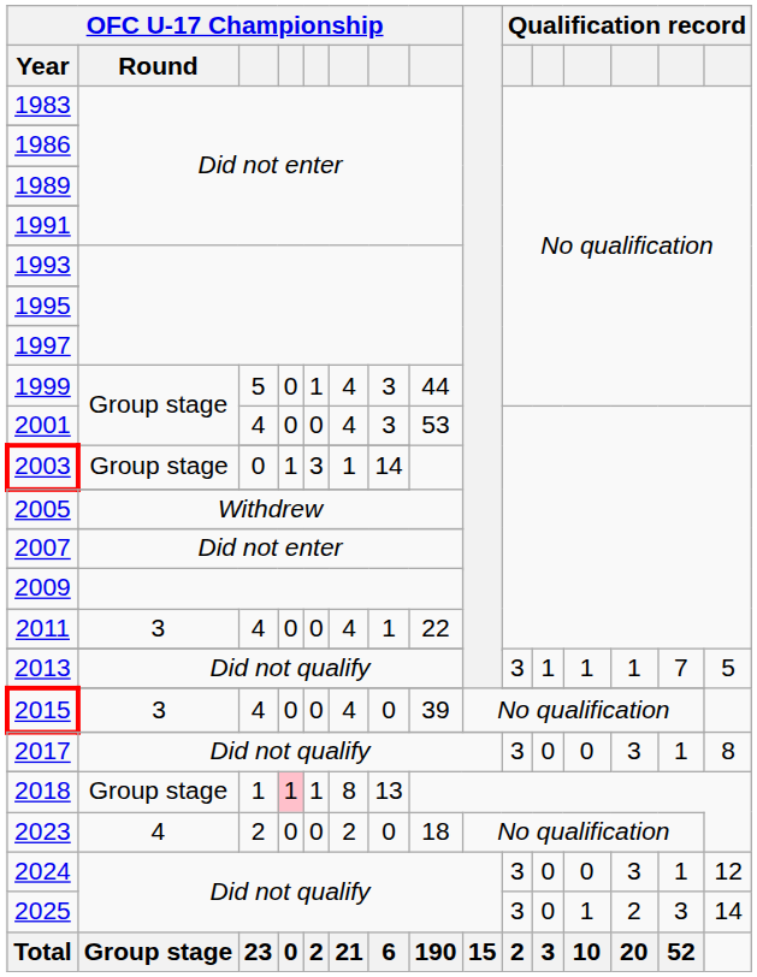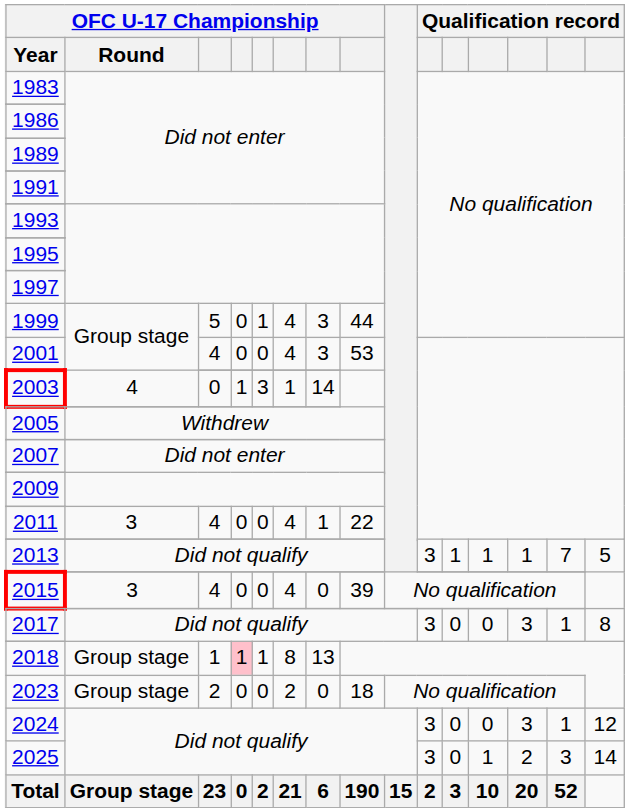2003 | OFC U-17 Championship / Round: Group stage -> 4
2023 | OFC U-17 Championship / Round: 4 -> Group stage
